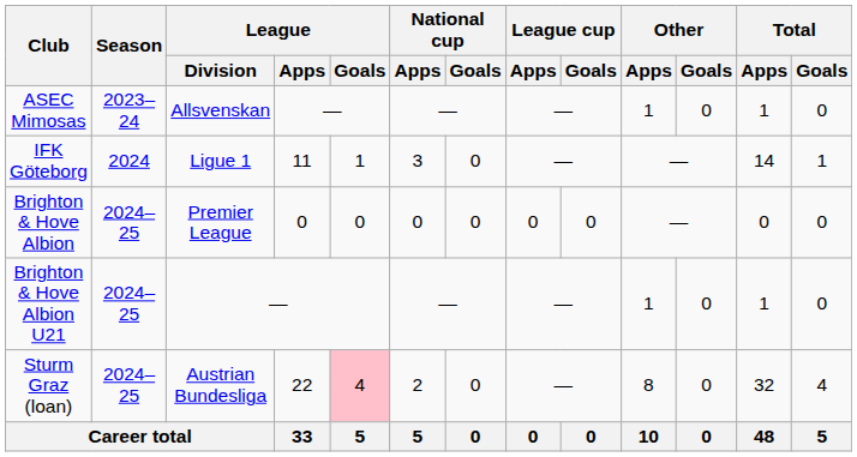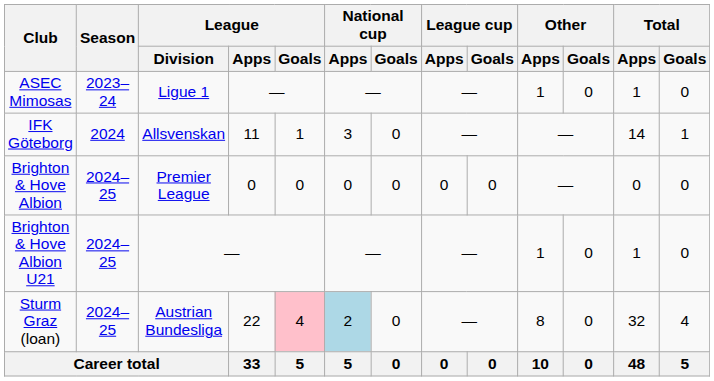ASEC Mimosas | League / Division: Allsvenskan -> Ligue 1
IFK Göteborg | League / Division: Ligue 1 -> Allsvenskan
Sturm Graz (loan) | National cup / Apps: no background -> lightblue background
